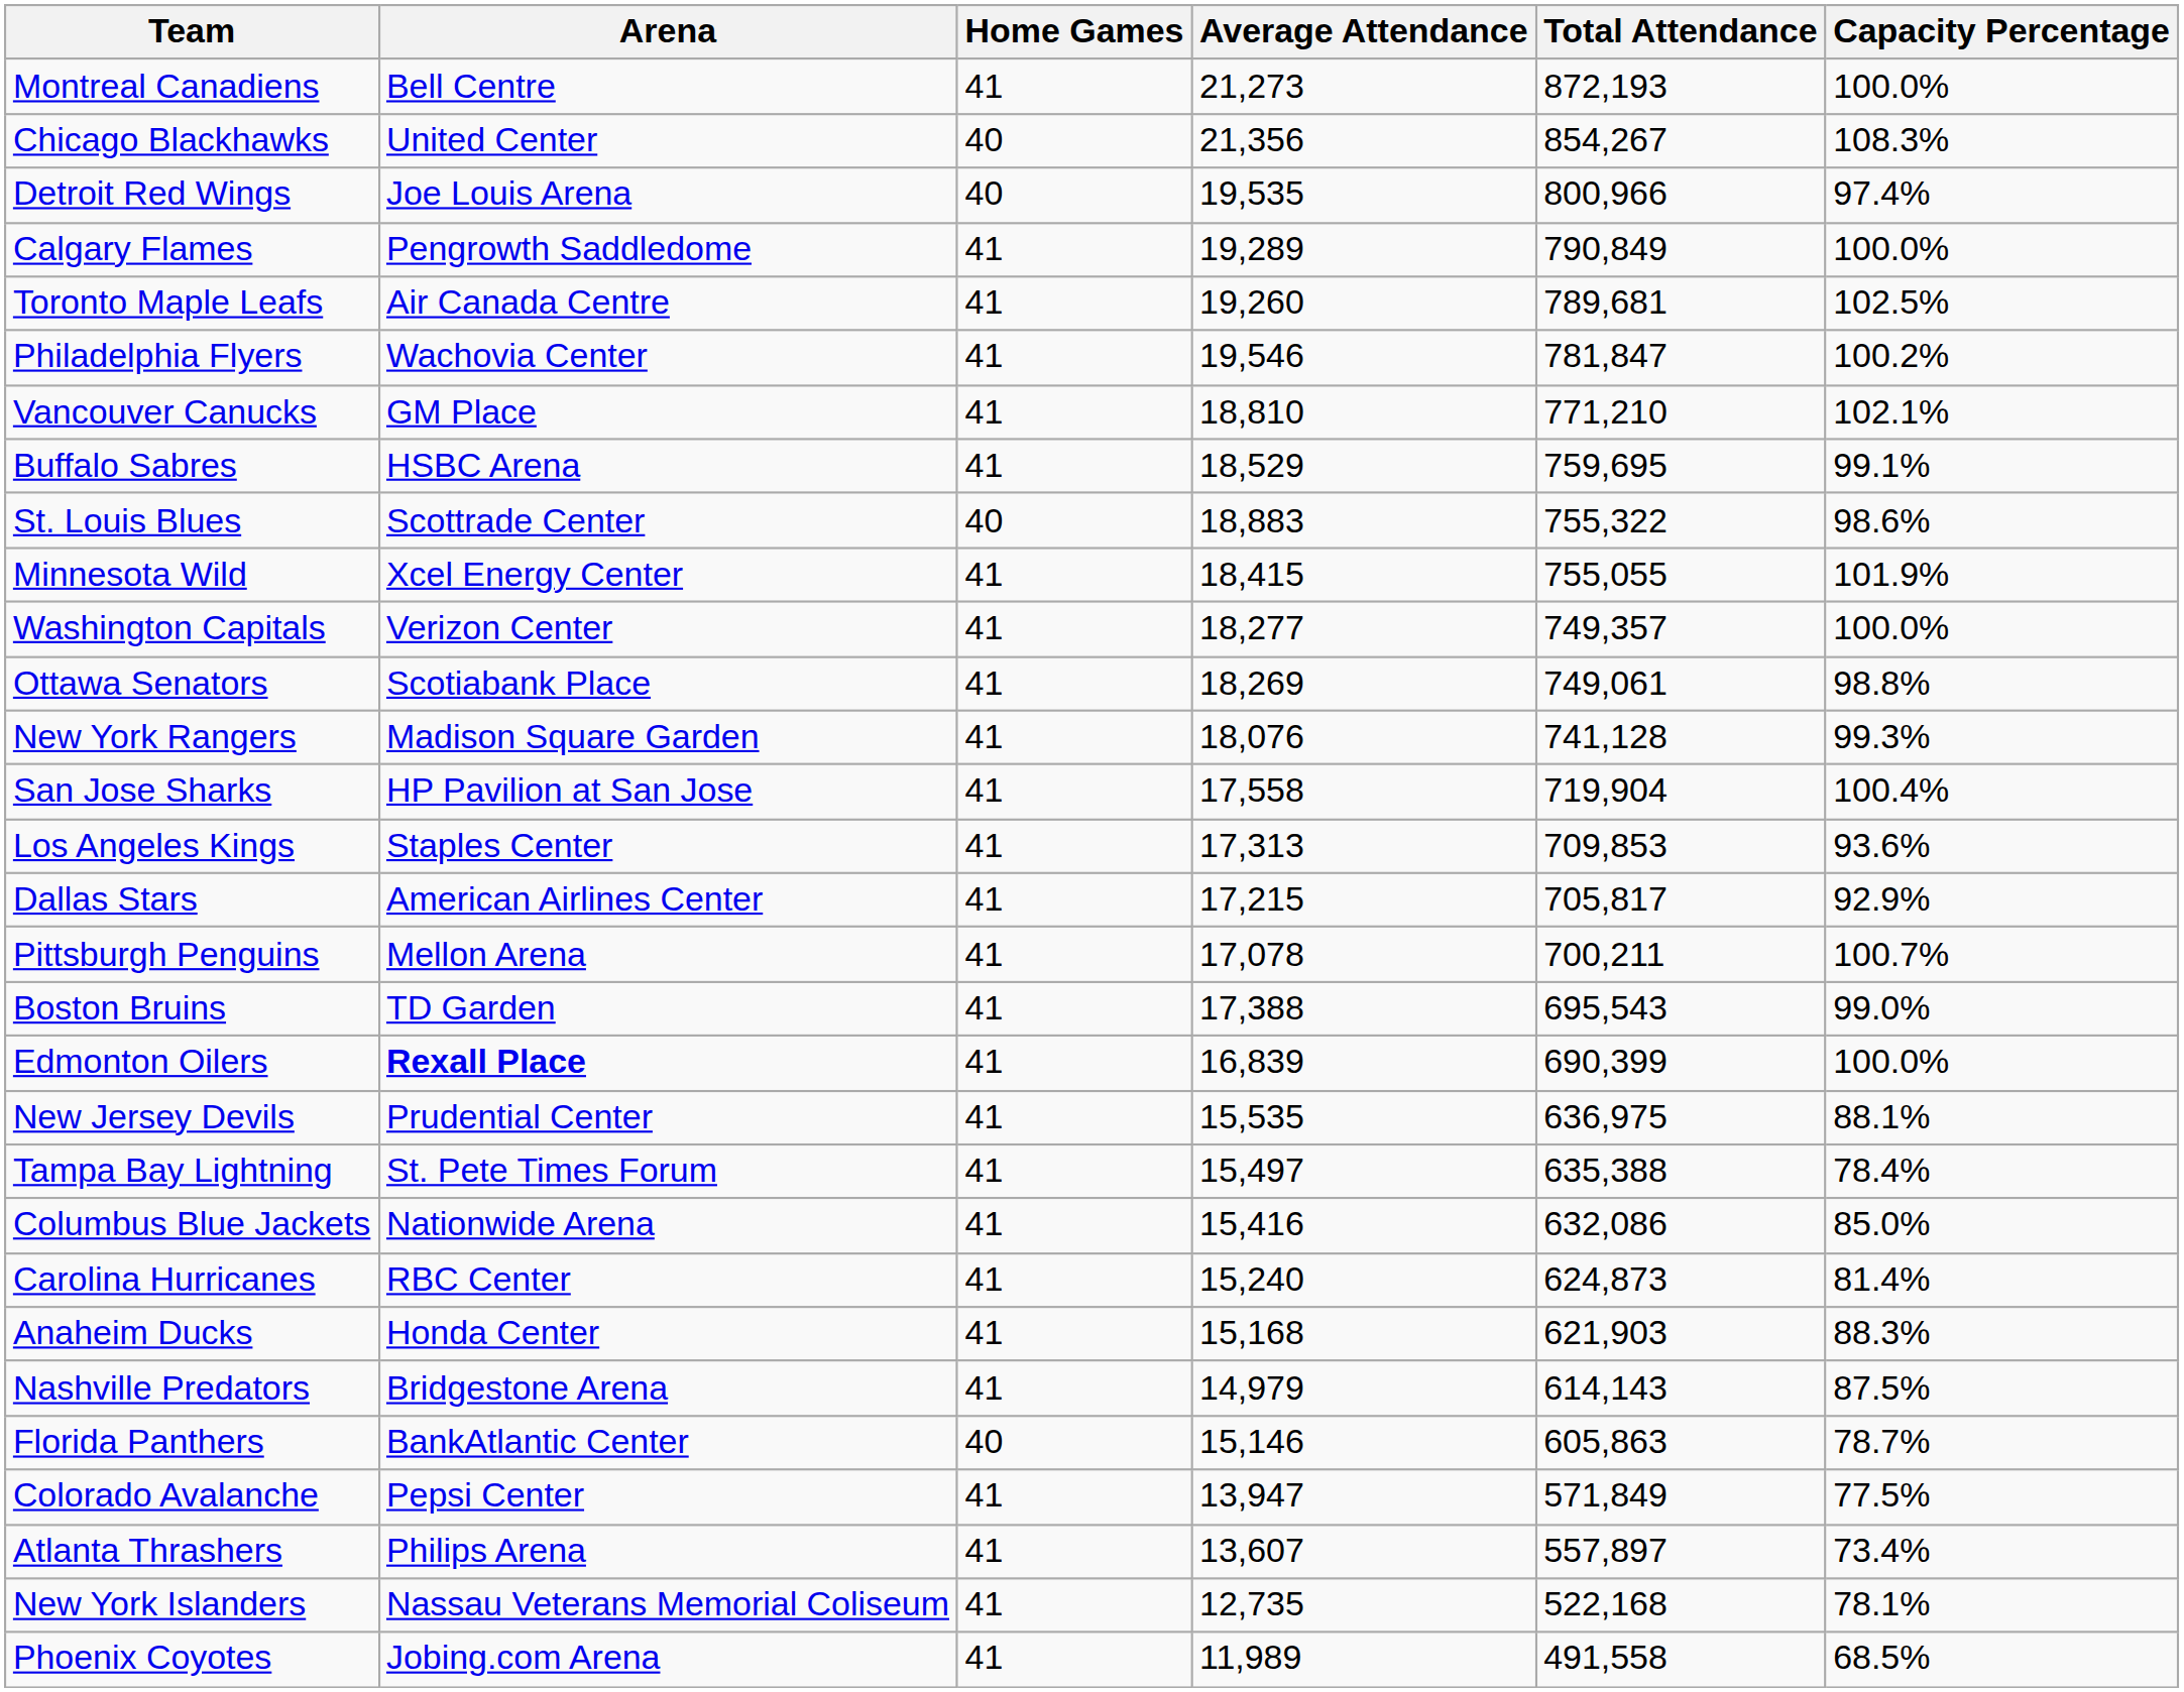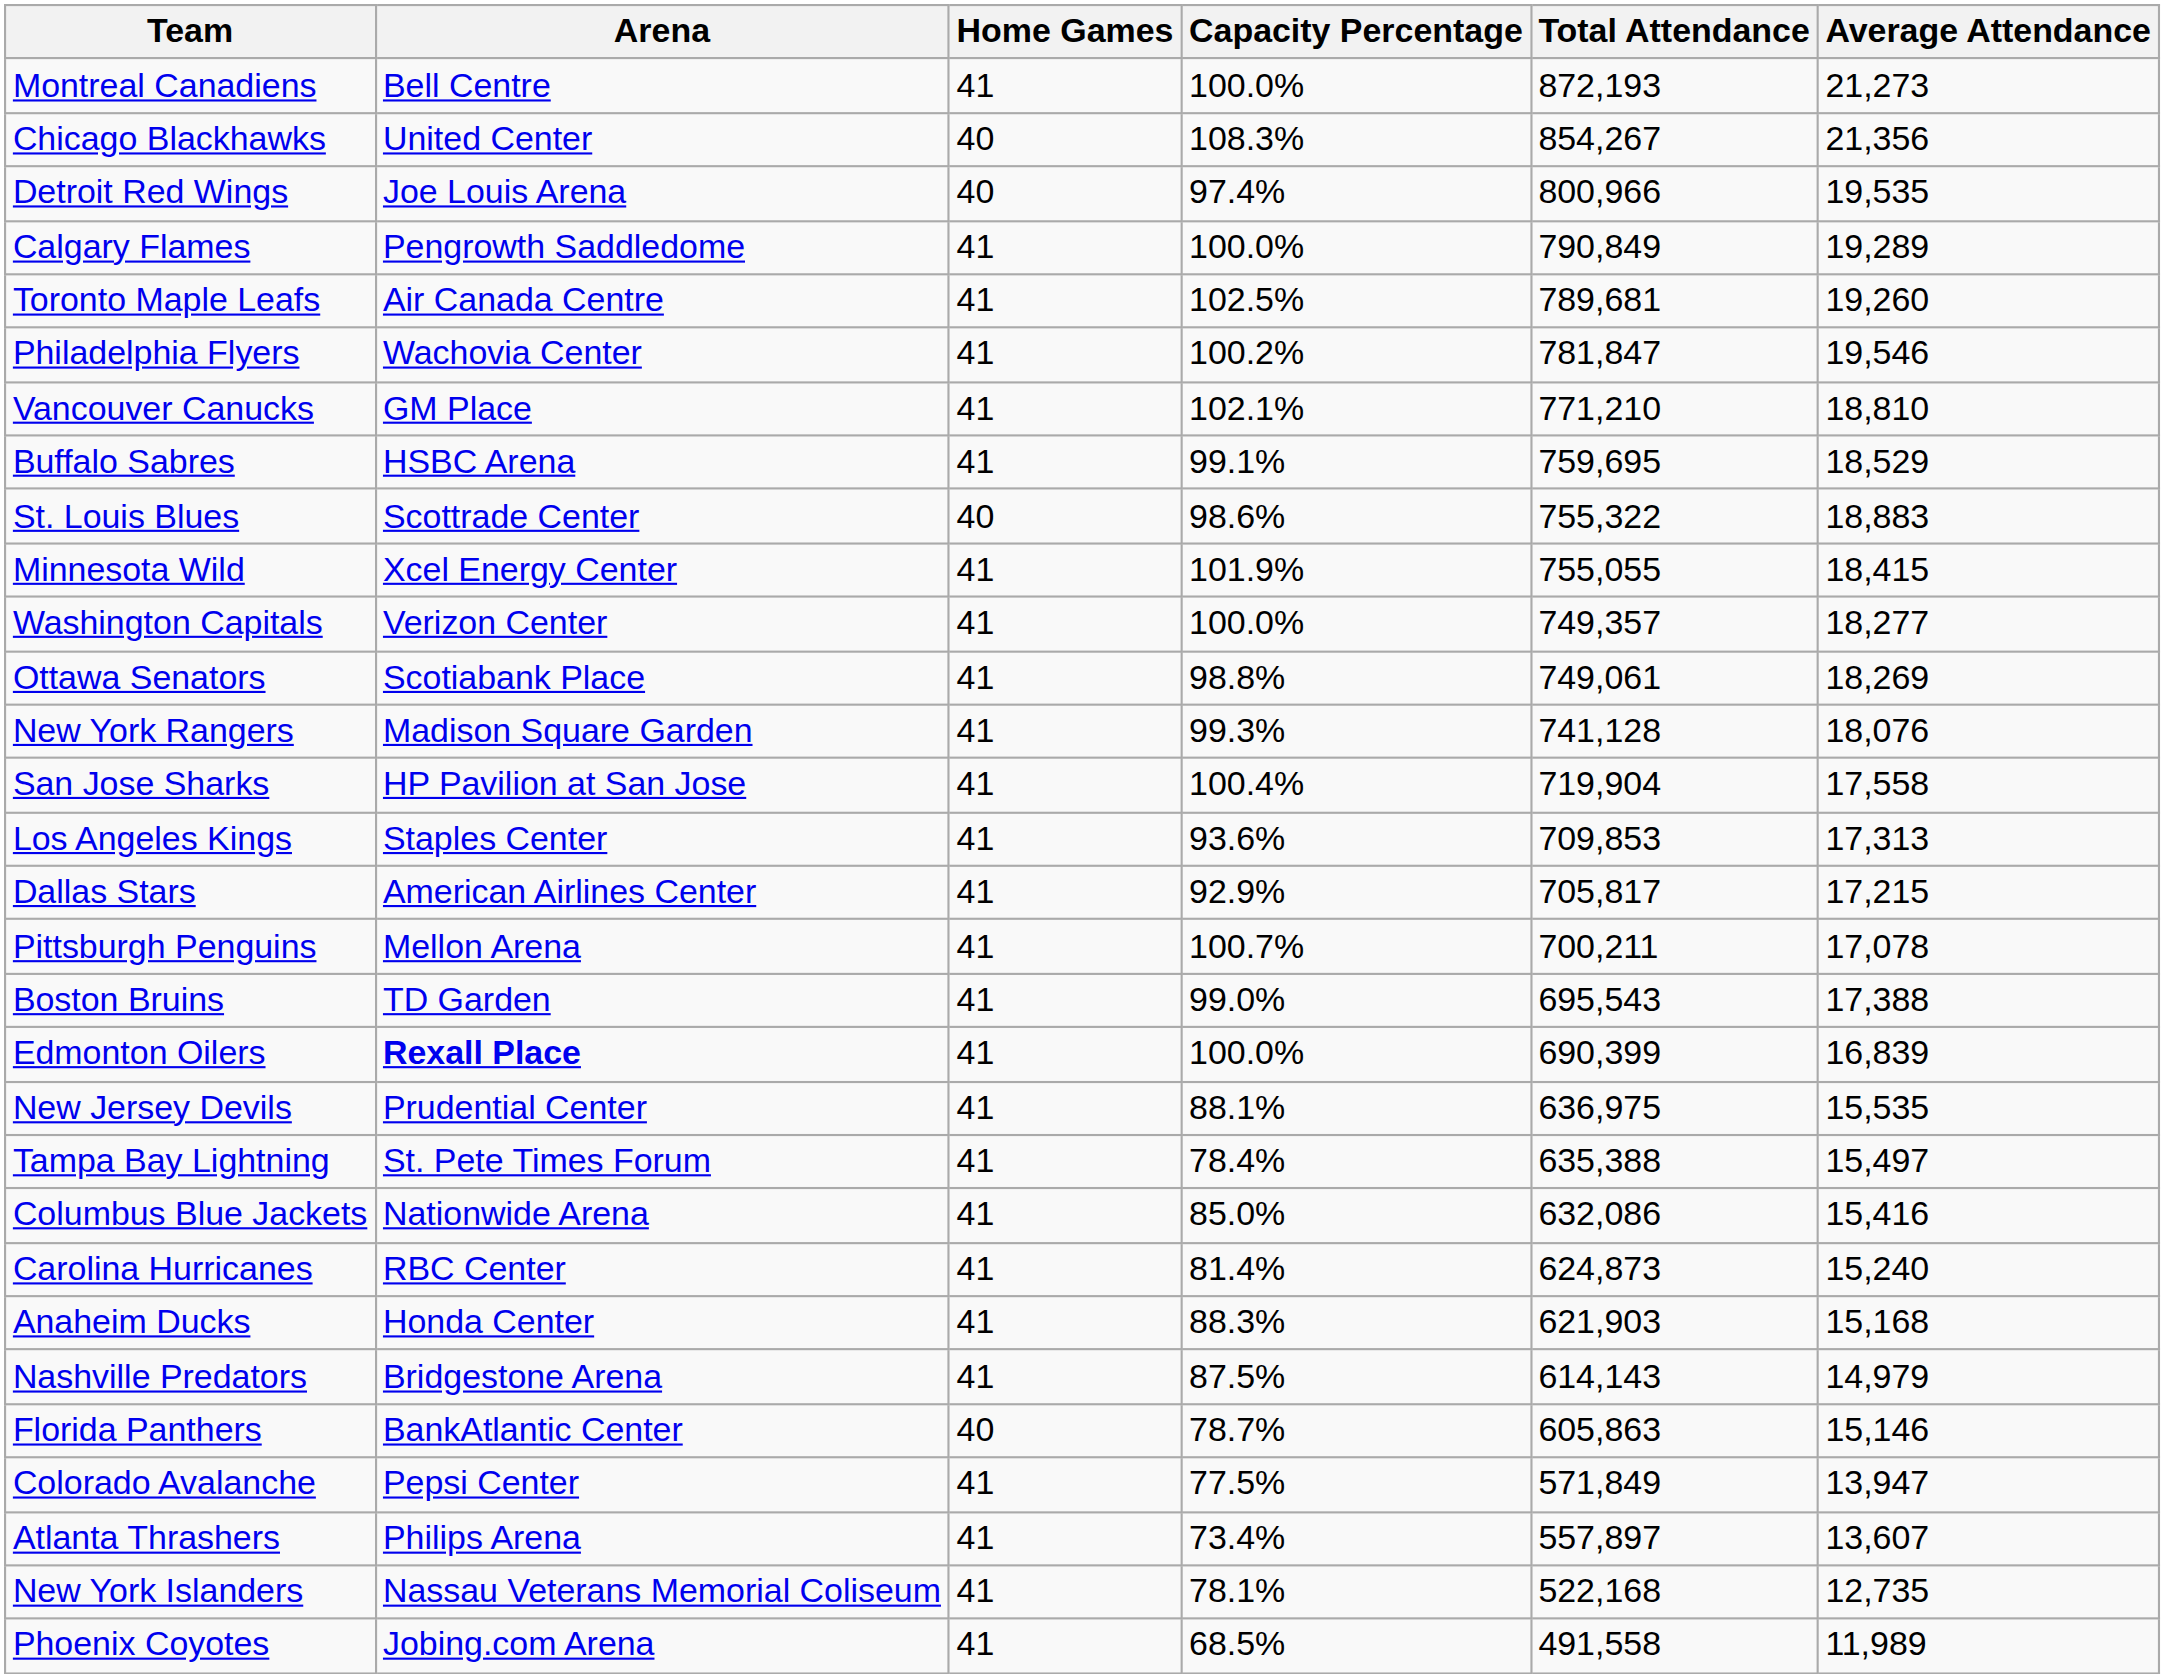columns swapped: Average Attendance <-> Capacity Percentage
